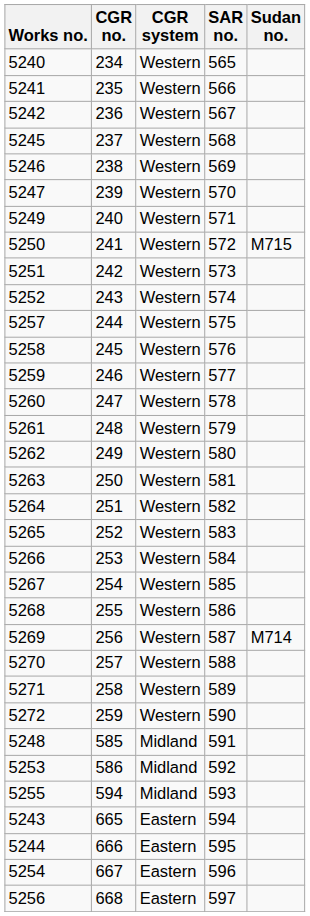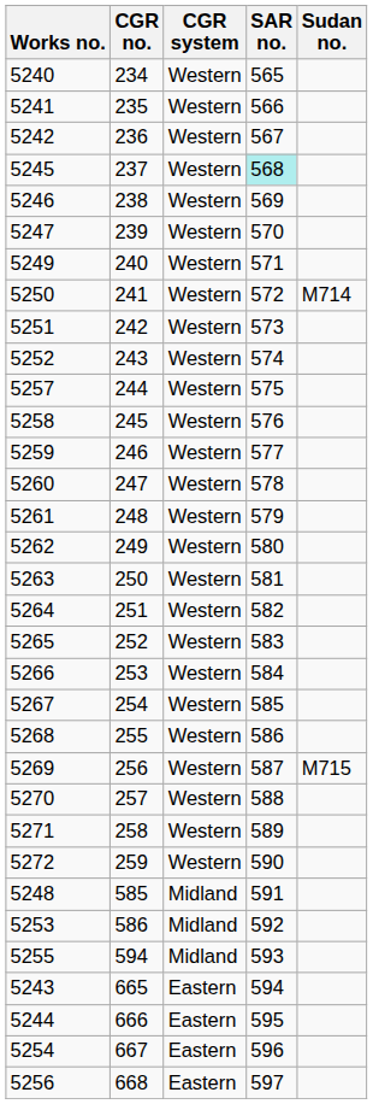5245 | SAR no.: no background -> paleturquoise background
5250 | Sudan no.: M715 -> M714
5269 | Sudan no.: M714 -> M715
